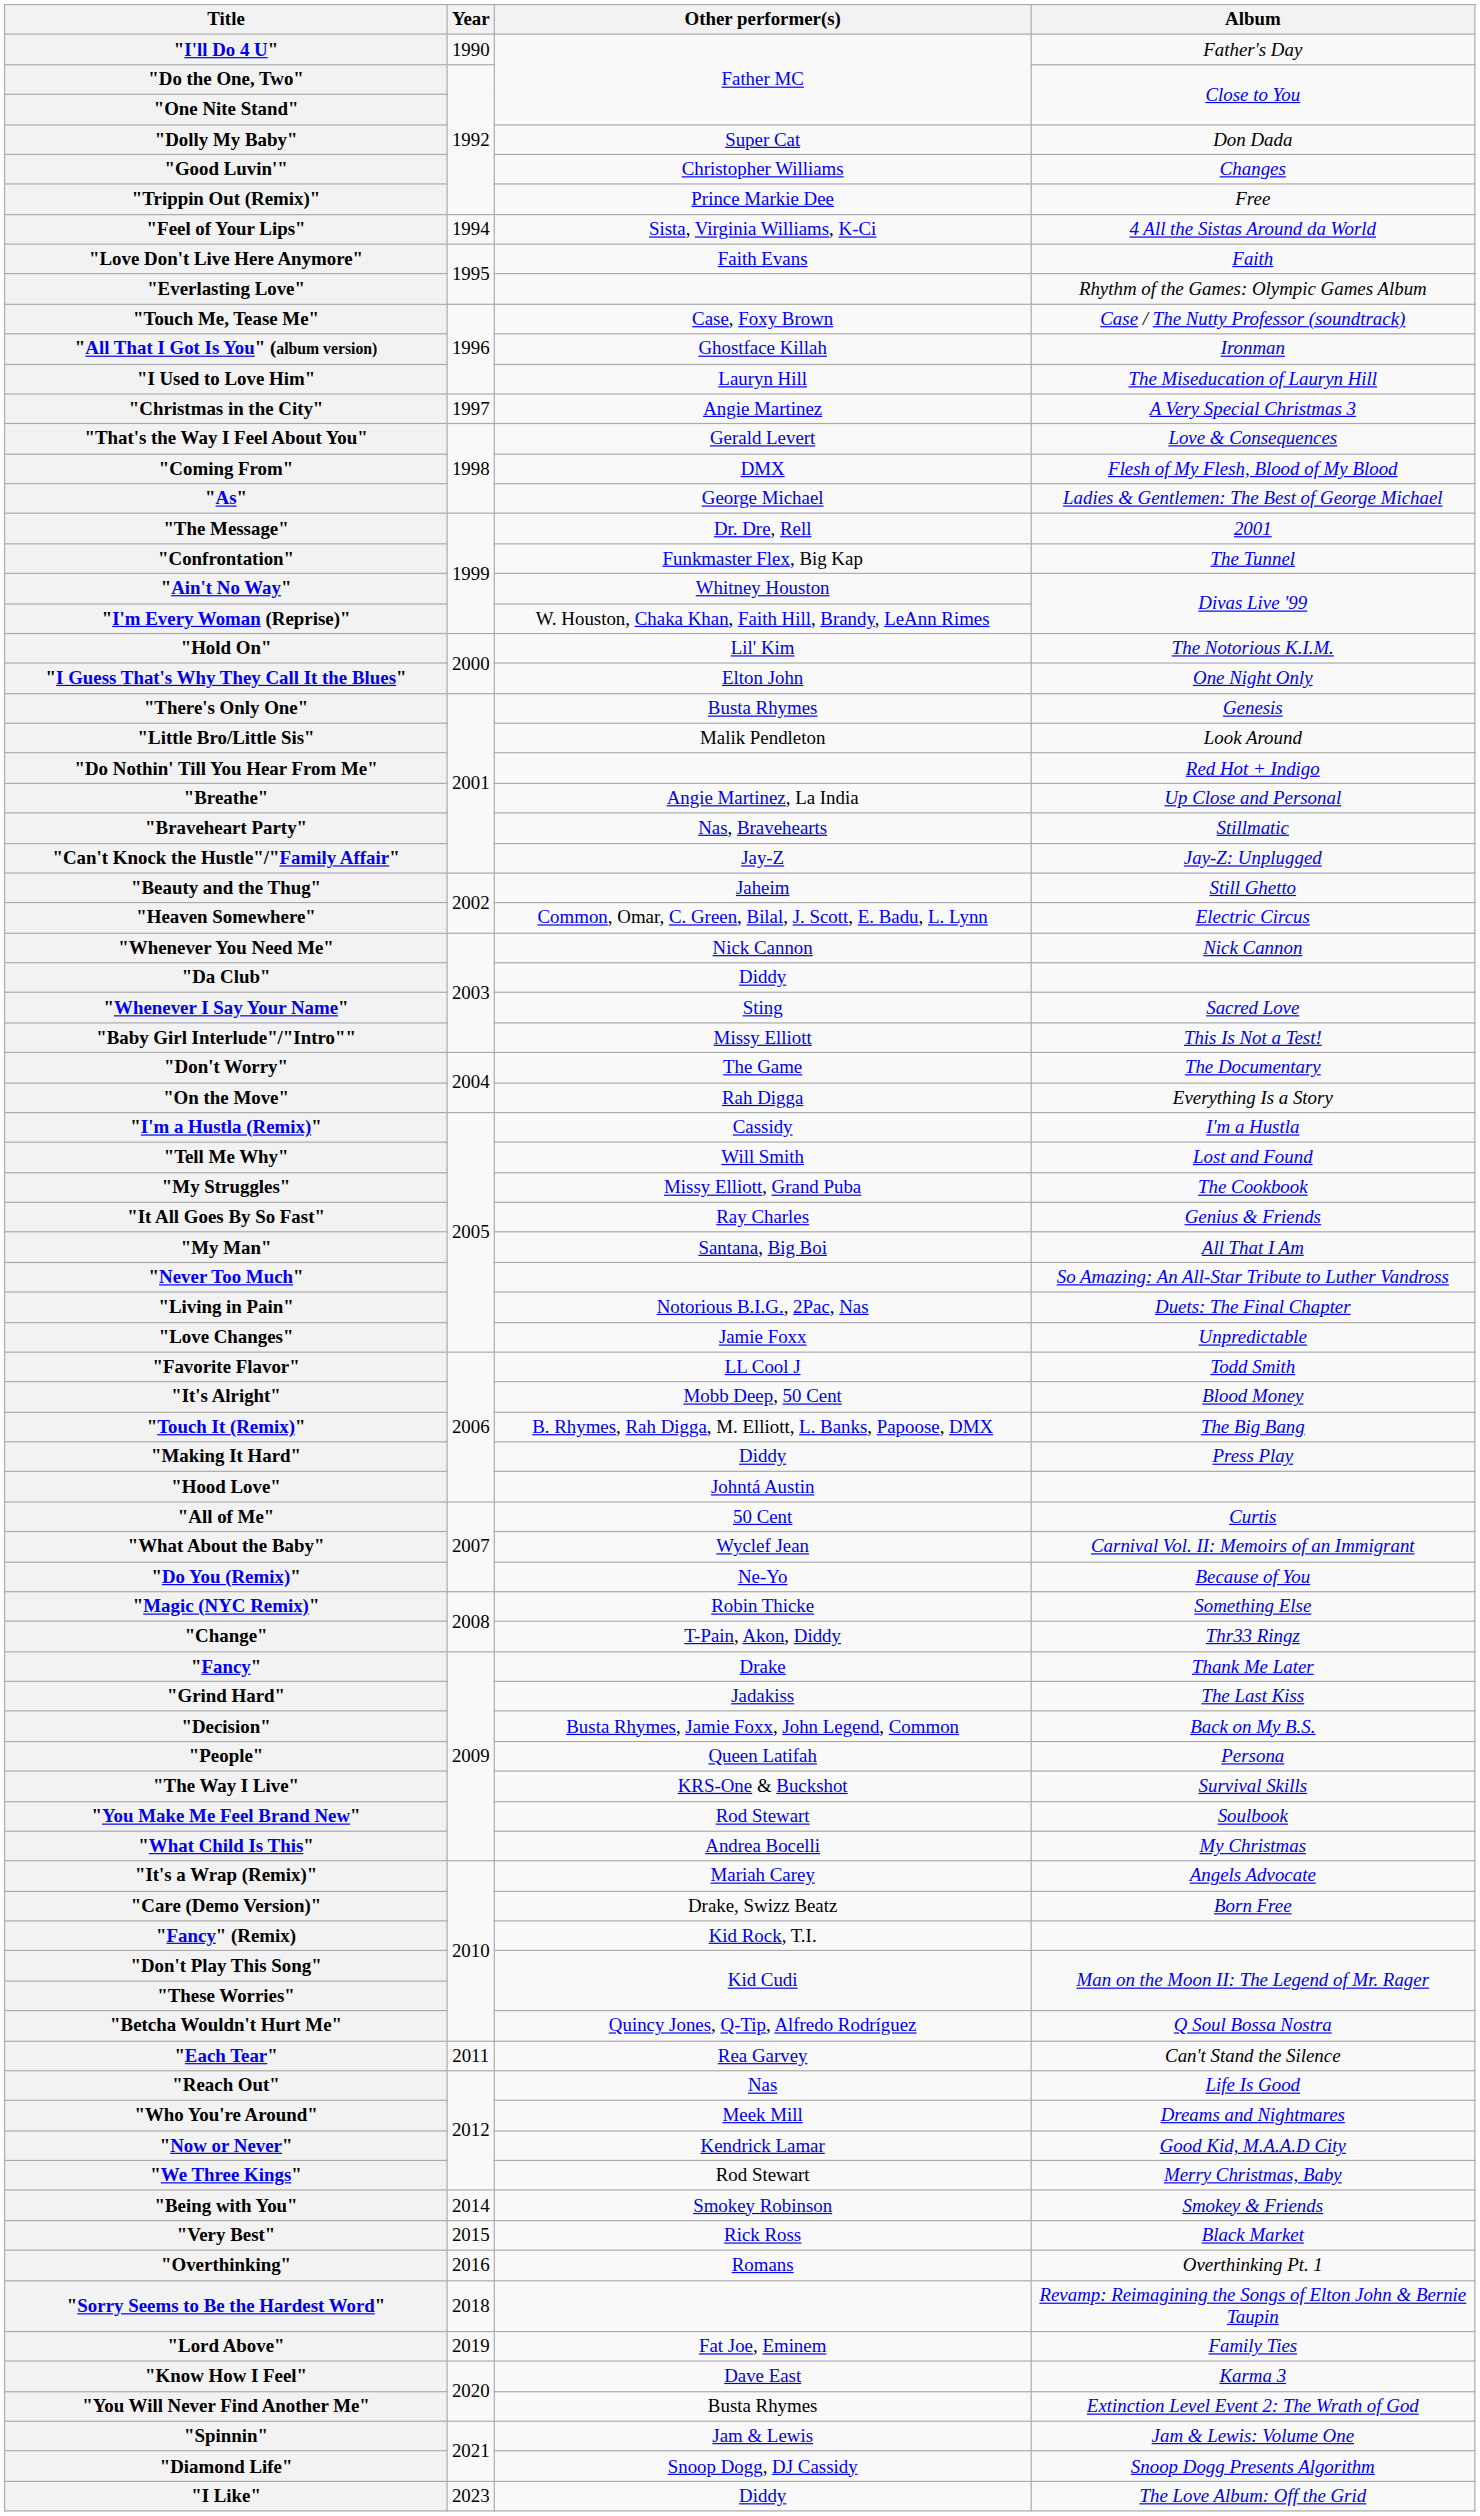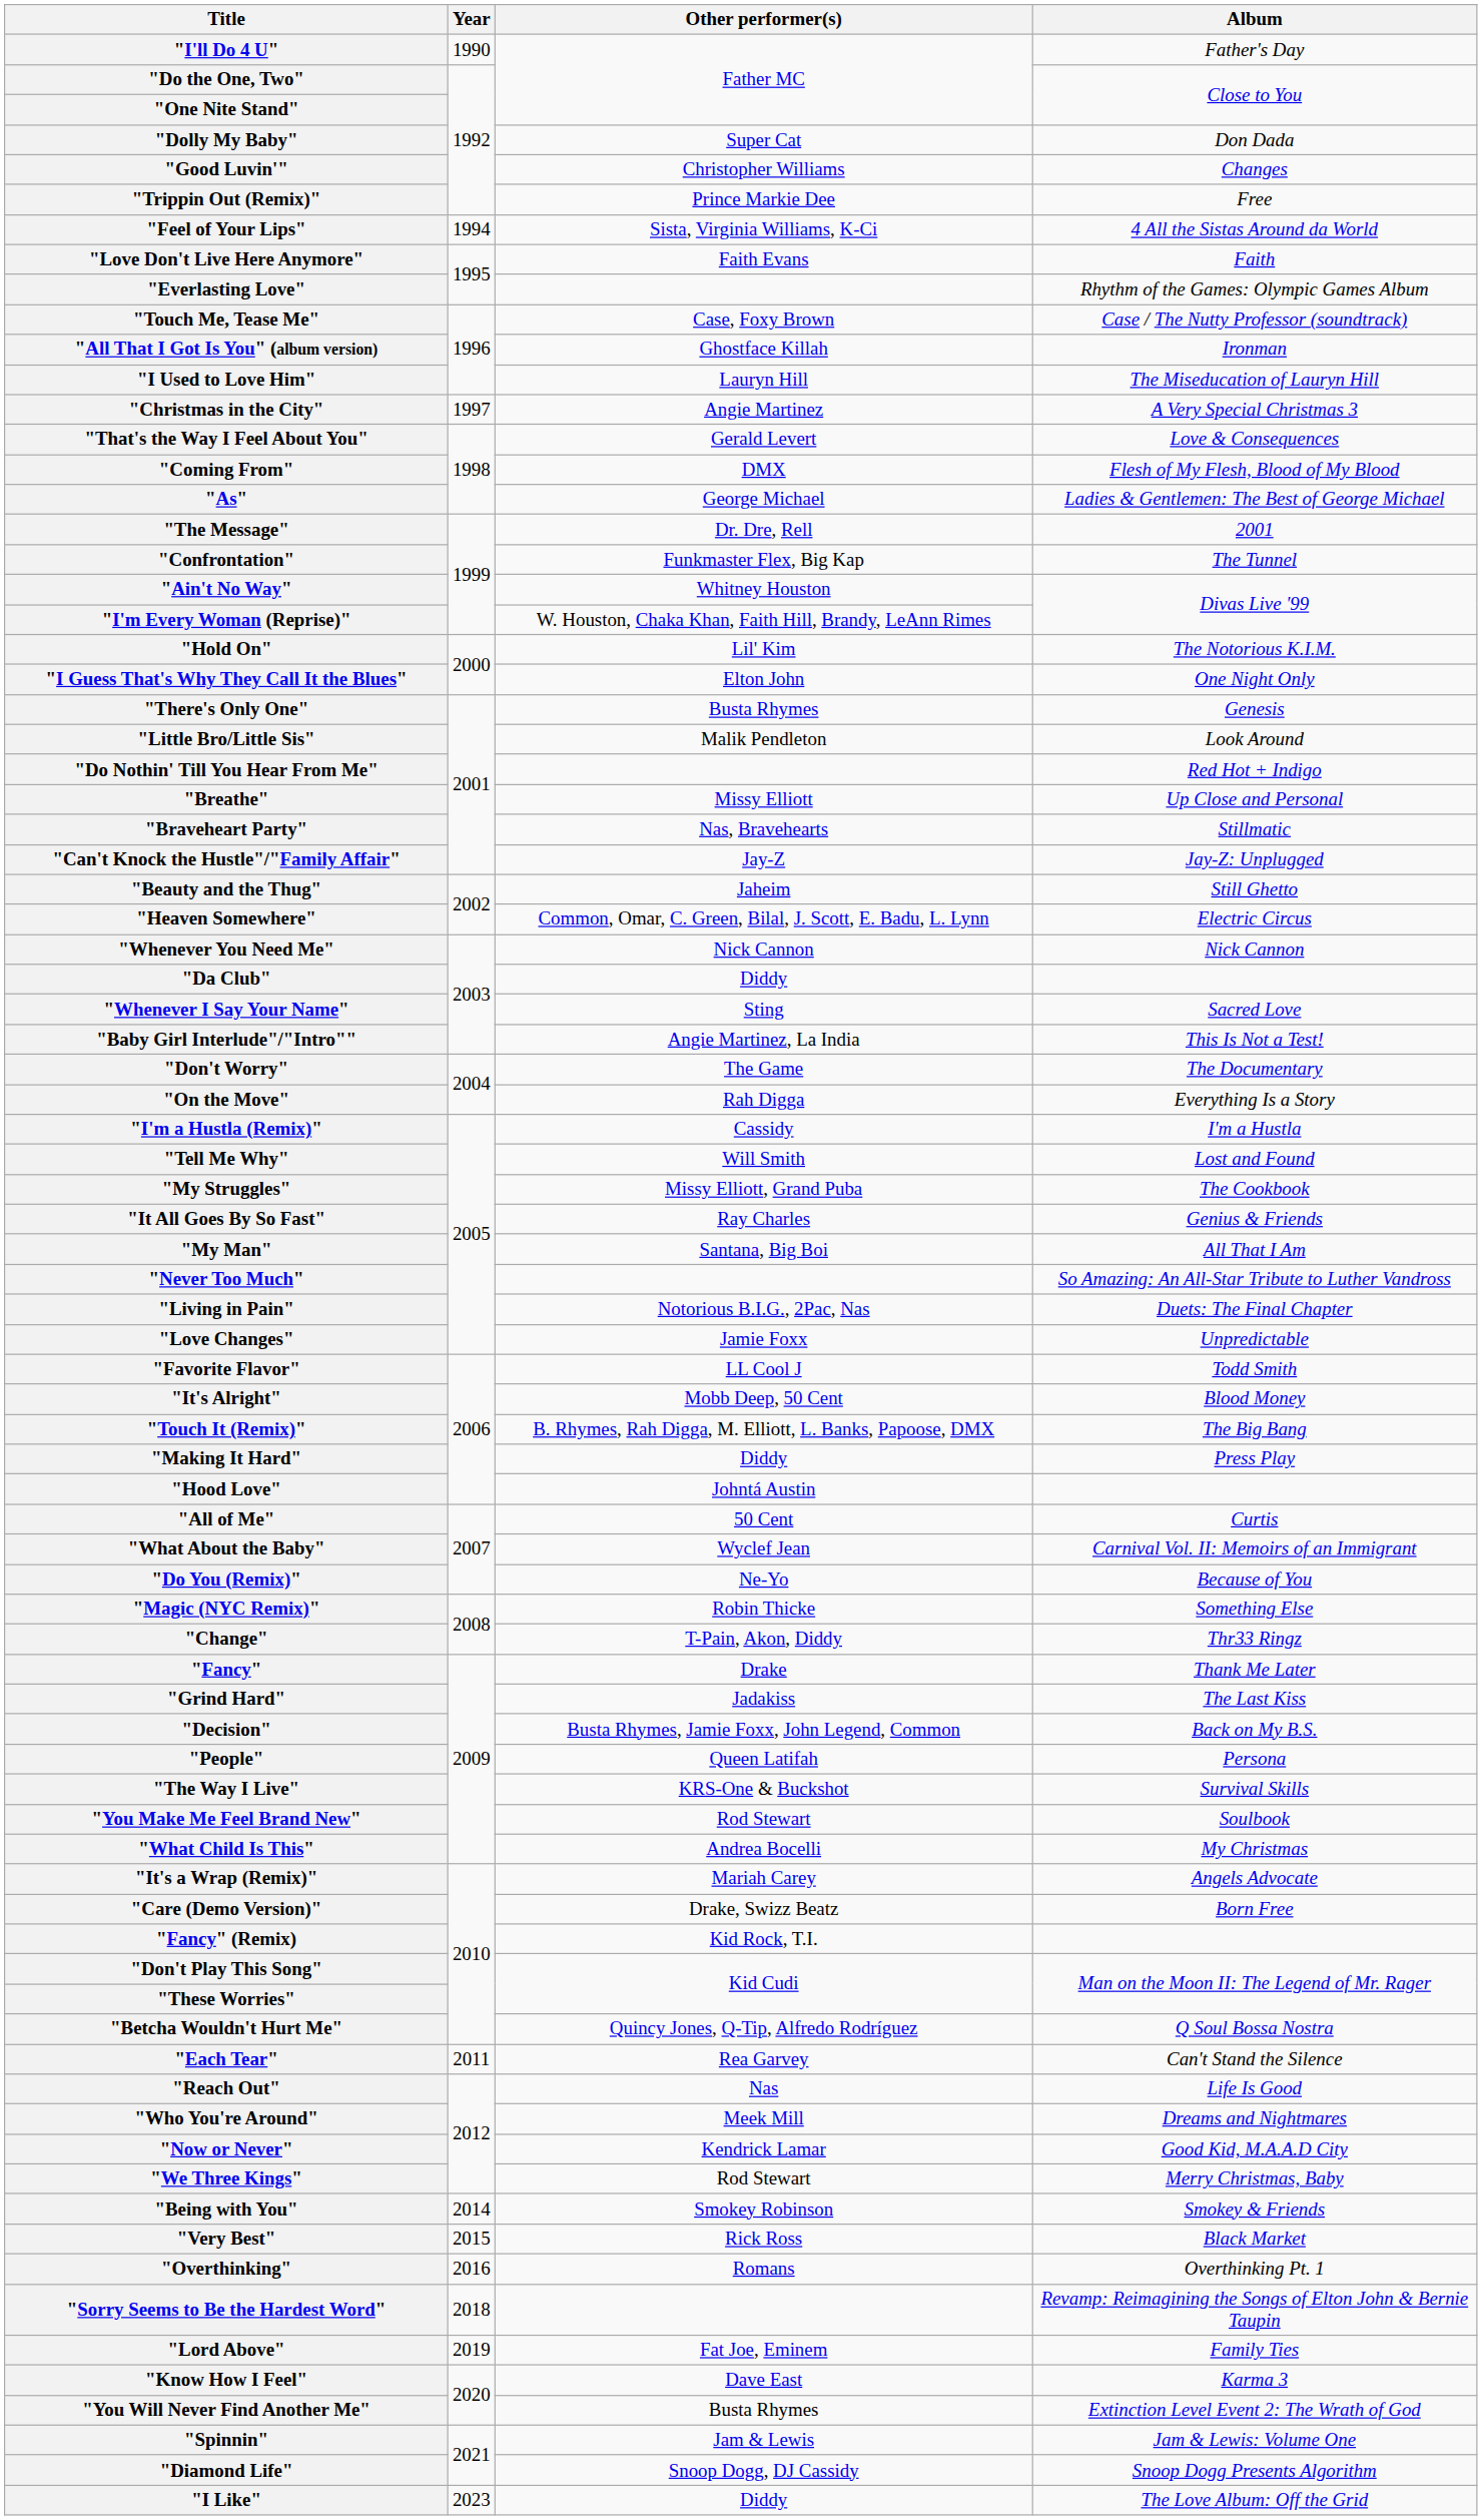"Breathe" | Other performer(s): Angie Martinez, La India -> Missy Elliott
"Baby Girl Interlude"/"Intro"" | Other performer(s): Missy Elliott -> Angie Martinez, La India
